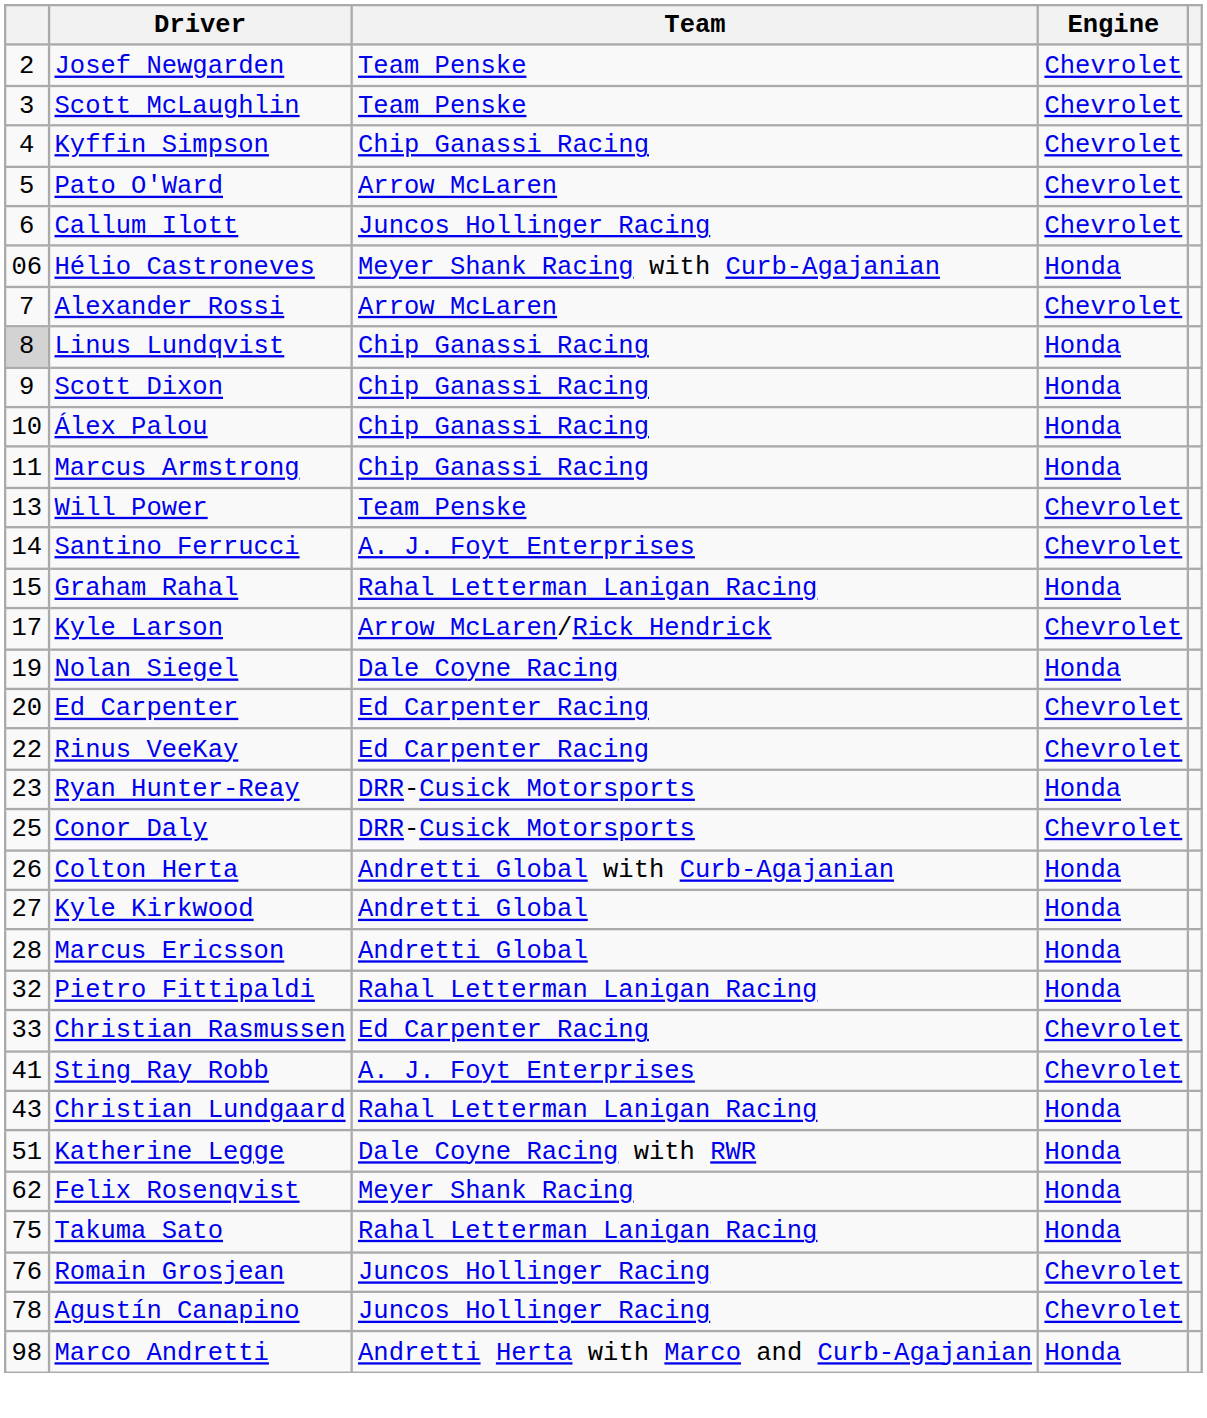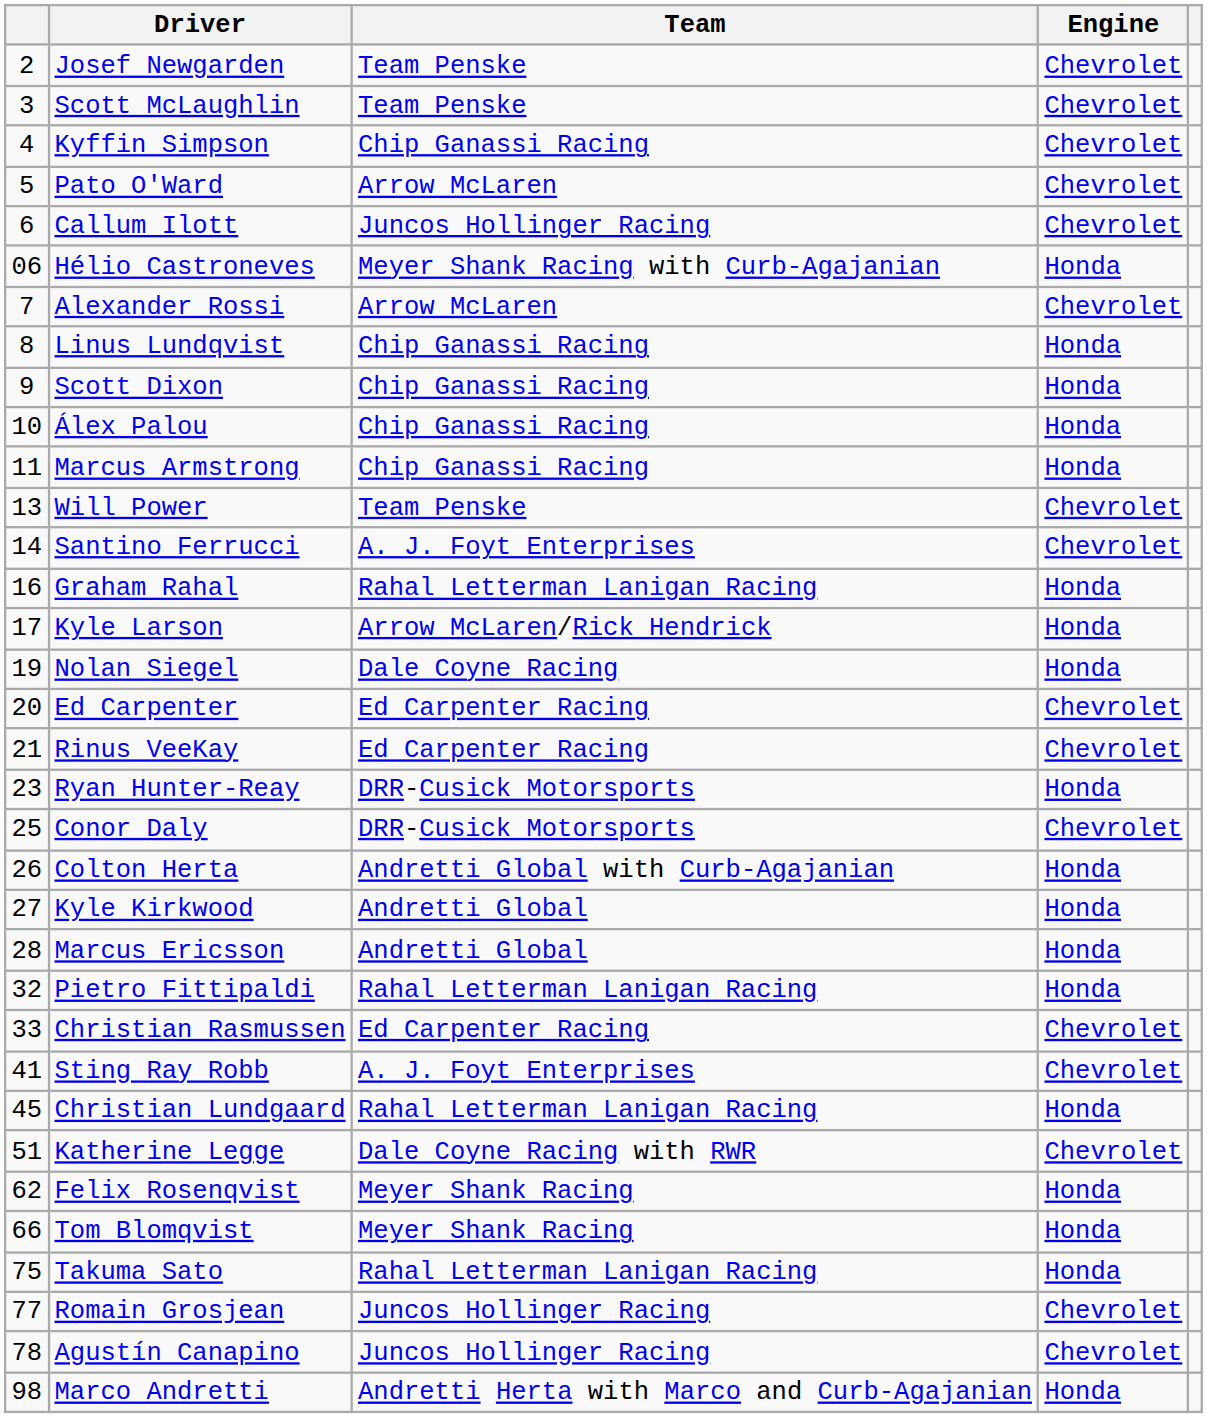Linus Lundqvist | column 1: lightgrey background -> no background
Graham Rahal | column 1: 15 -> 16
Kyle Larson | Engine: Chevrolet -> Honda
Rinus VeeKay | column 1: 22 -> 21
Christian Lundgaard | column 1: 43 -> 45
Katherine Legge | Engine: Honda -> Chevrolet
+ row: 66 | Tom Blomqvist | Meyer Shank Racing | Honda
Romain Grosjean | column 1: 76 -> 77
